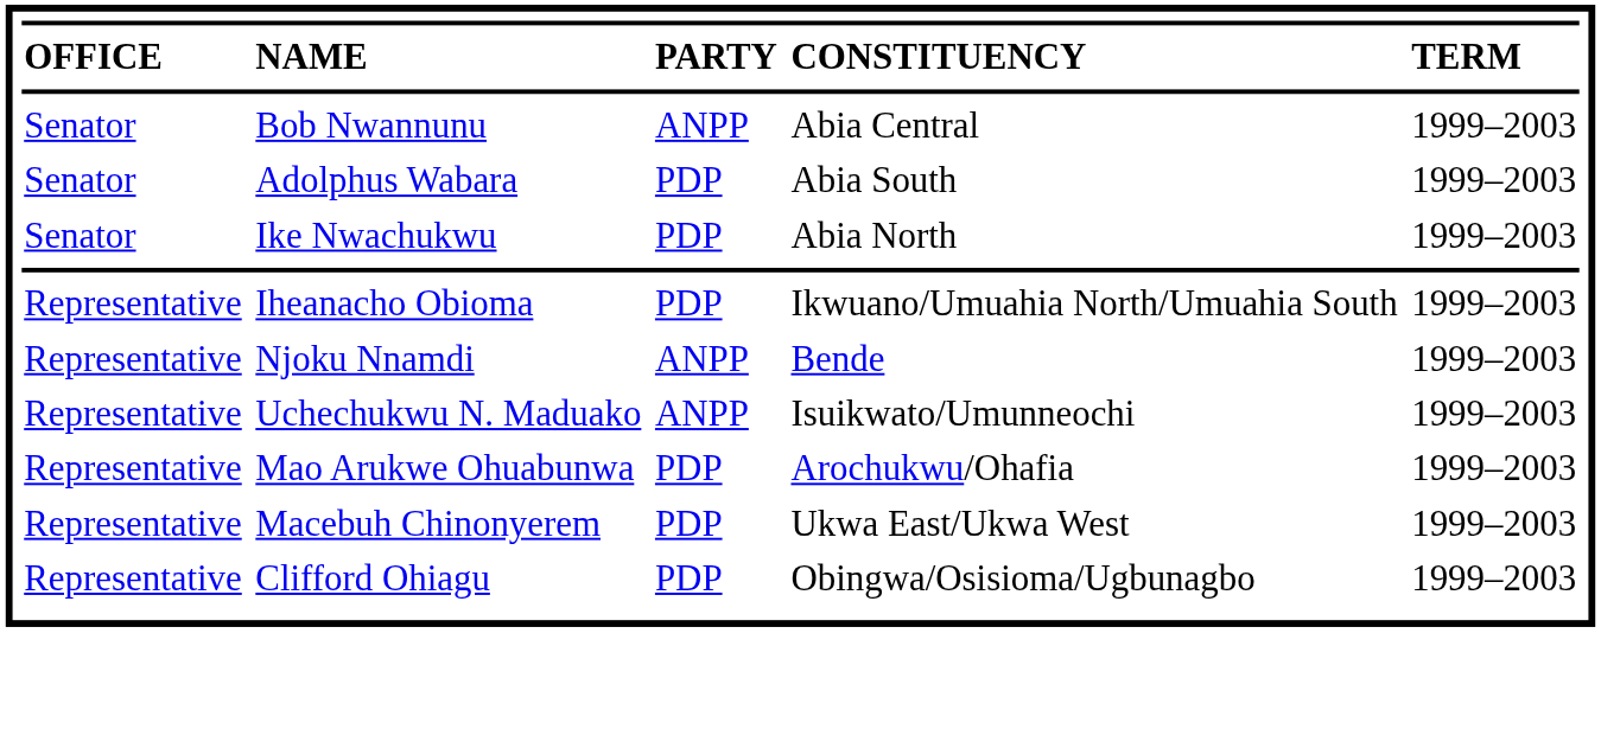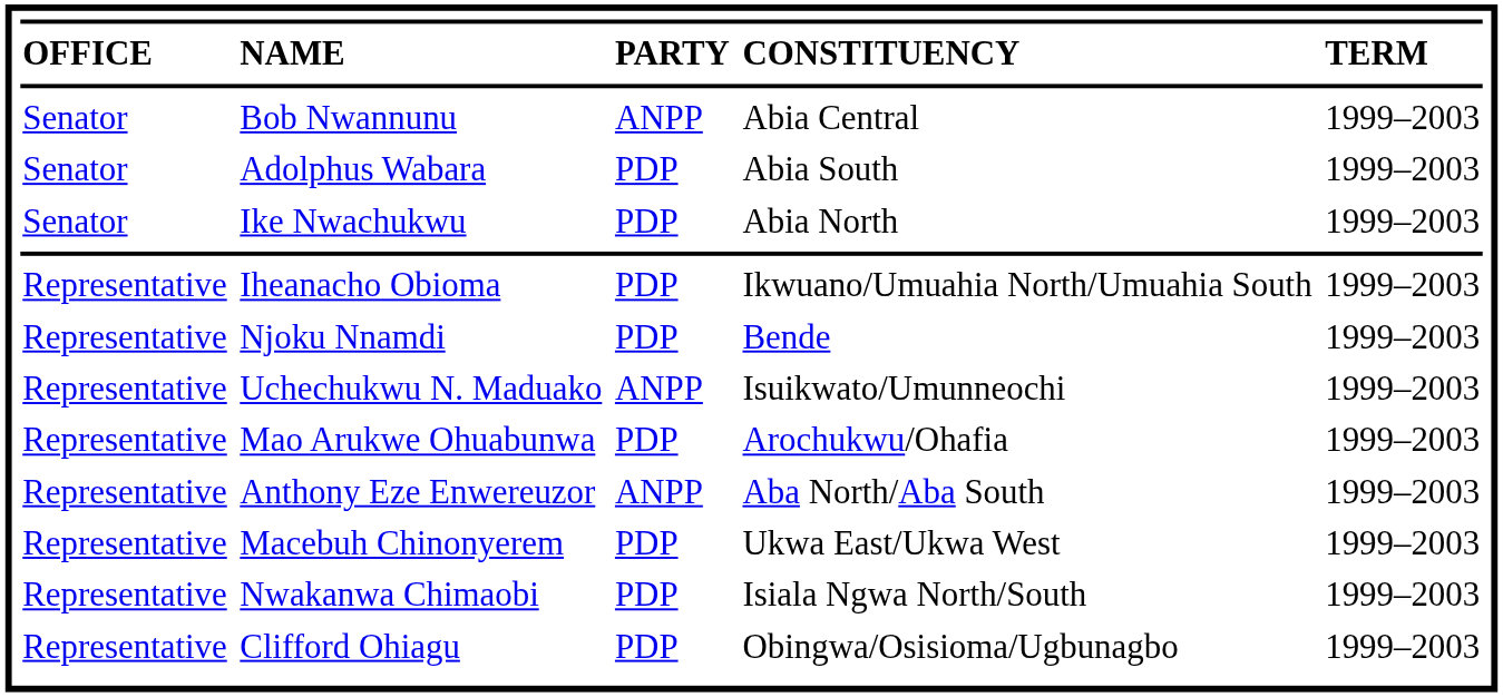Njoku Nnamdi | column 3: ANPP -> PDP
+ row: Representative | Anthony Eze Enwereuzor | ANPP | Aba North/Aba South | 1999–2003
+ row: Representative | Nwakanwa Chimaobi | PDP | Isiala Ngwa North/South | 1999–2003
